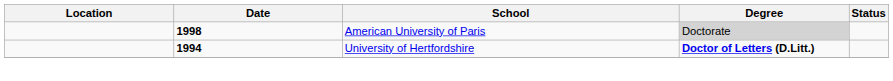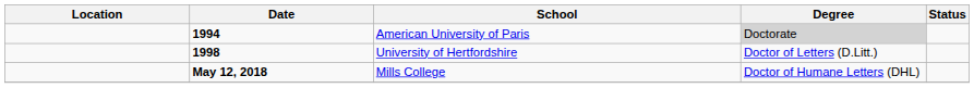American University of Paris | Date: 1998 -> 1994
University of Hertfordshire | Date: 1994 -> 1998
University of Hertfordshire | Degree: bold -> normal
+ row: May 12, 2018 | Mills College | Doctor of Humane Letters (DHL)
